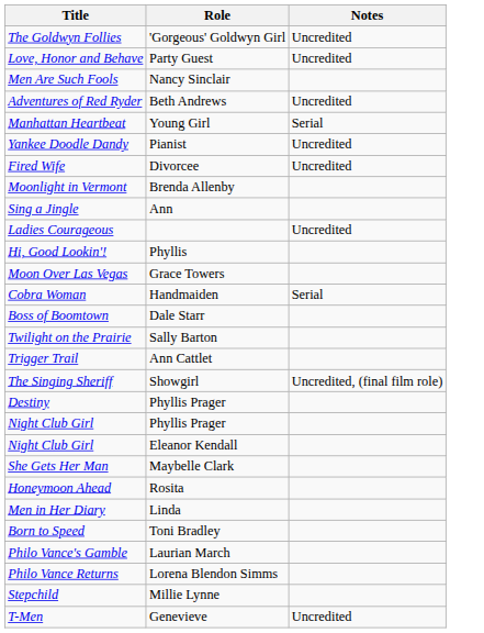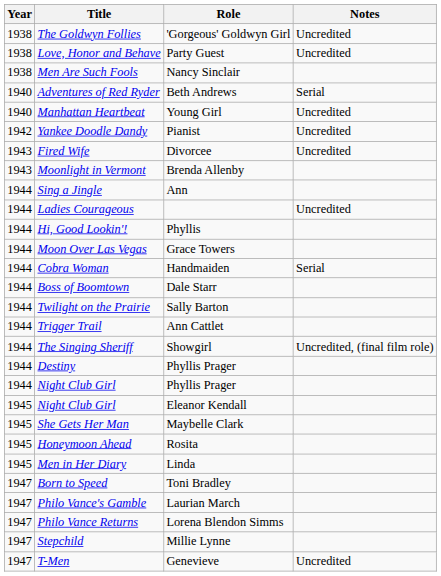+ column: Year | 1938 | 1938 | 1938 | 1940 | 1940 | 1942 | 1943 | 1943 | 1944 | 1944 | 1944 | 1944 | 1944 | 1944 | 1944 | 1944 | 1944 | 1944 | 1944 | 1945 | 1945 | 1945 | 1945 | 1947 | 1947 | 1947 | 1947 | 1947
Adventures of Red Ryder | Notes: Uncredited -> Serial
Manhattan Heartbeat | Notes: Serial -> Uncredited
